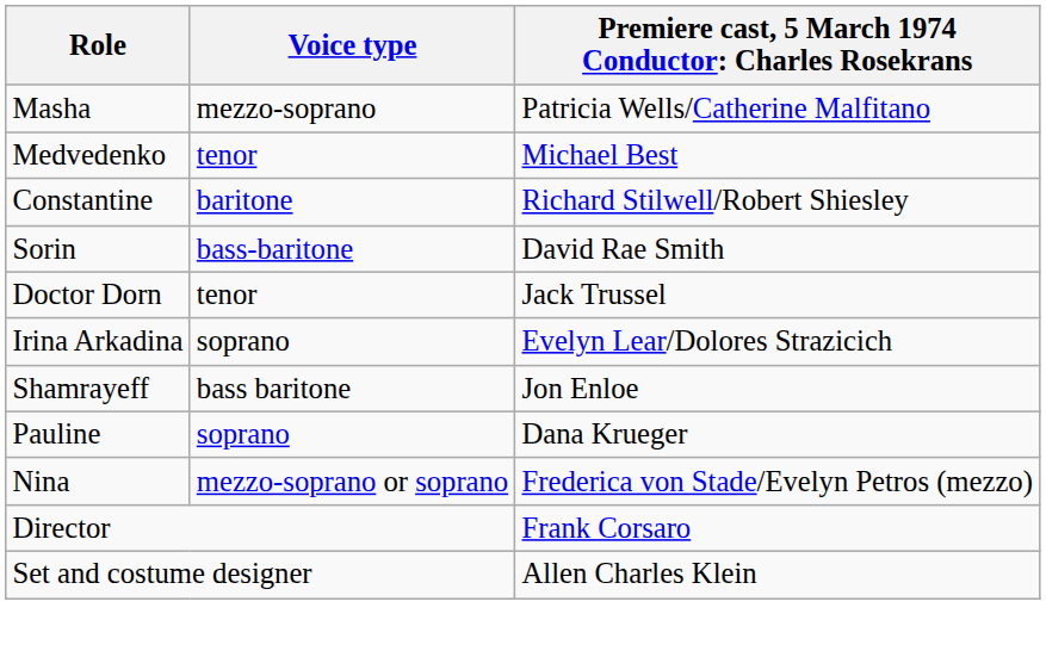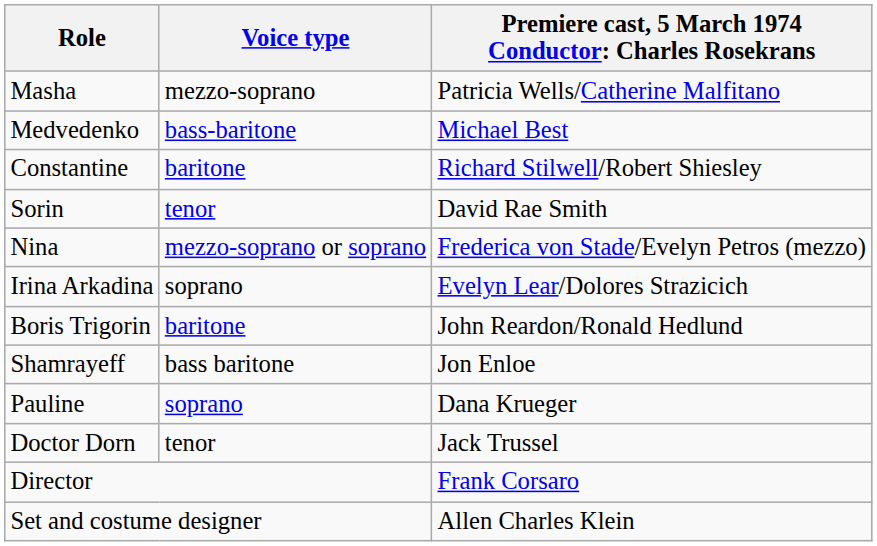Medvedenko | Voice type: tenor -> bass-baritone
Sorin | Voice type: bass-baritone -> tenor
rows swapped: Nina <-> Doctor Dorn
+ row: Boris Trigorin | baritone | John Reardon/Ronald Hedlund
